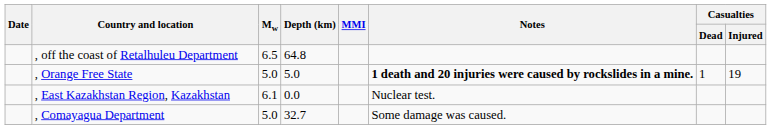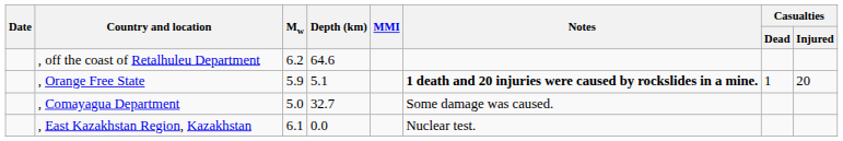, off the coast of Retalhuleu Department | Mw: 6.5 -> 6.2
, off the coast of Retalhuleu Department | Depth (km): 64.8 -> 64.6
, Orange Free State | Mw: 5.0 -> 5.9
, Orange Free State | Depth (km): 5.0 -> 5.1
, Orange Free State | Casualties / Injured: 19 -> 20
rows swapped: , East Kazakhstan Region, Kazakhstan <-> , Comayagua Department
